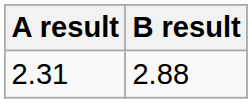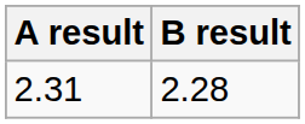2.31 | B result: 2.88 -> 2.28
